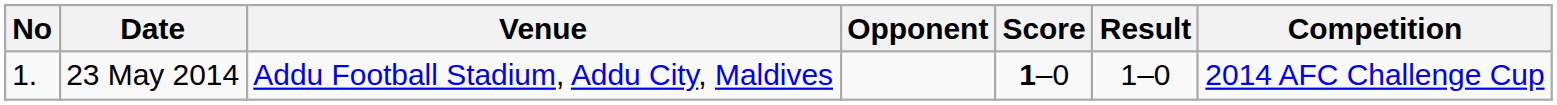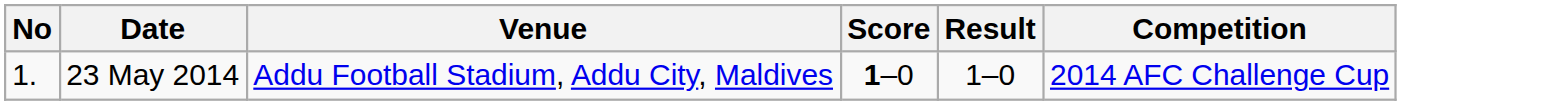- column: Opponent
